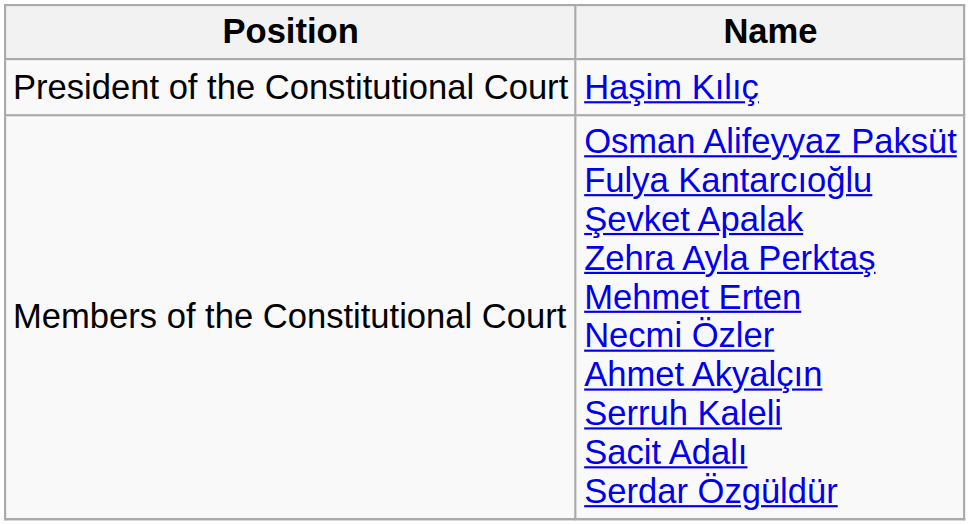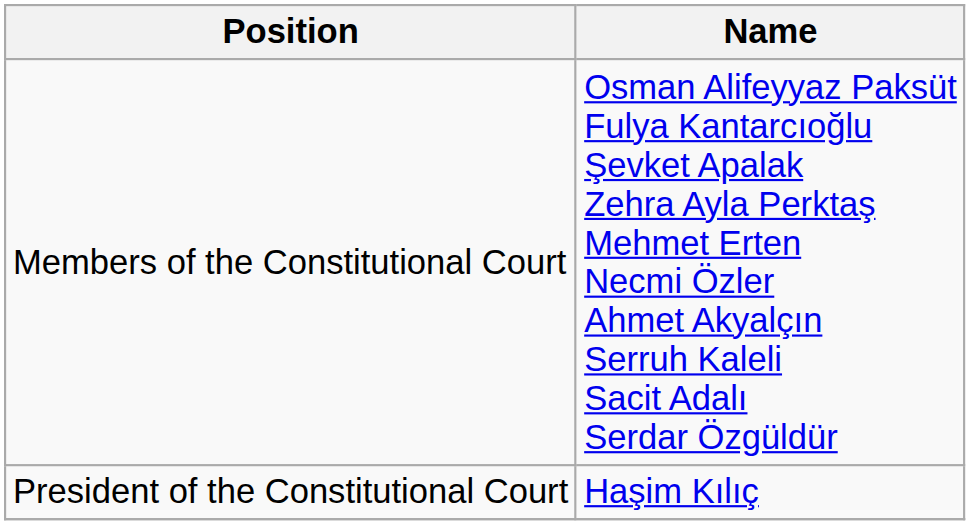rows swapped: President of the Constitutional Court <-> Members of the Constitutional Court
